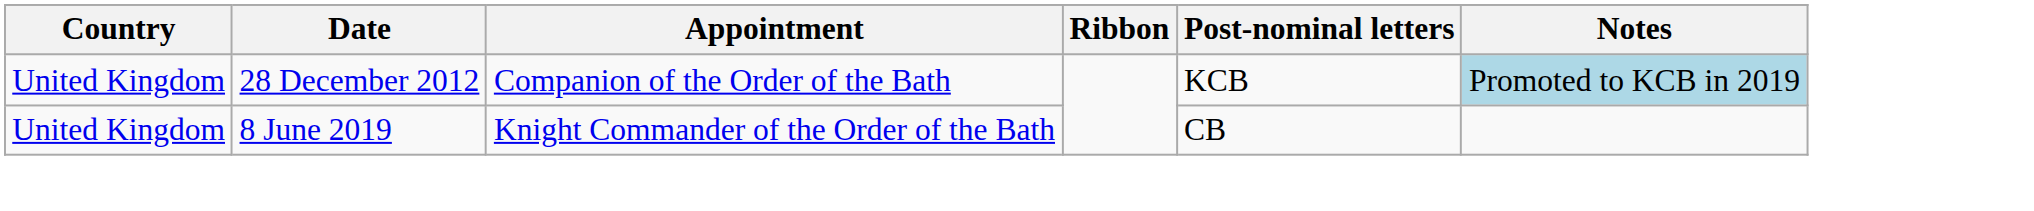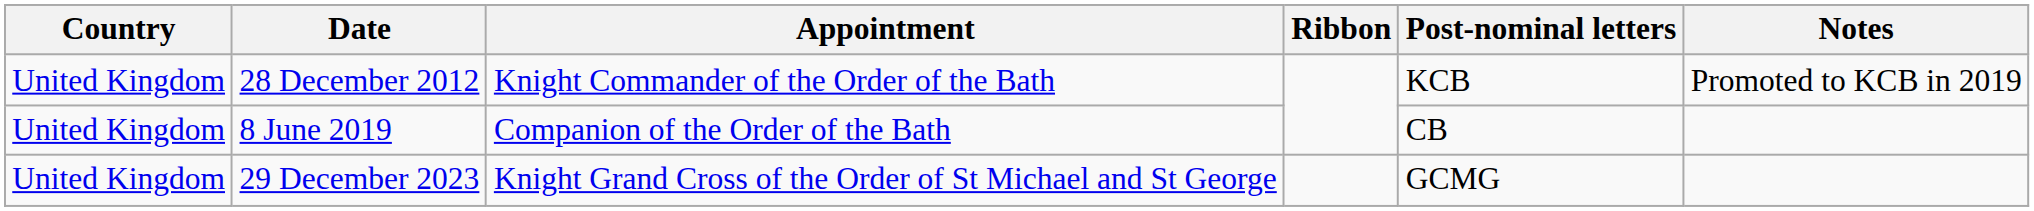28 December 2012 | Appointment: Companion of the Order of the Bath -> Knight Commander of the Order of the Bath
28 December 2012 | Notes: lightblue background -> no background
8 June 2019 | Appointment: Knight Commander of the Order of the Bath -> Companion of the Order of the Bath
+ row: United Kingdom | 29 December 2023 | Knight Grand Cross of the Order of St Michael and St George | GCMG
